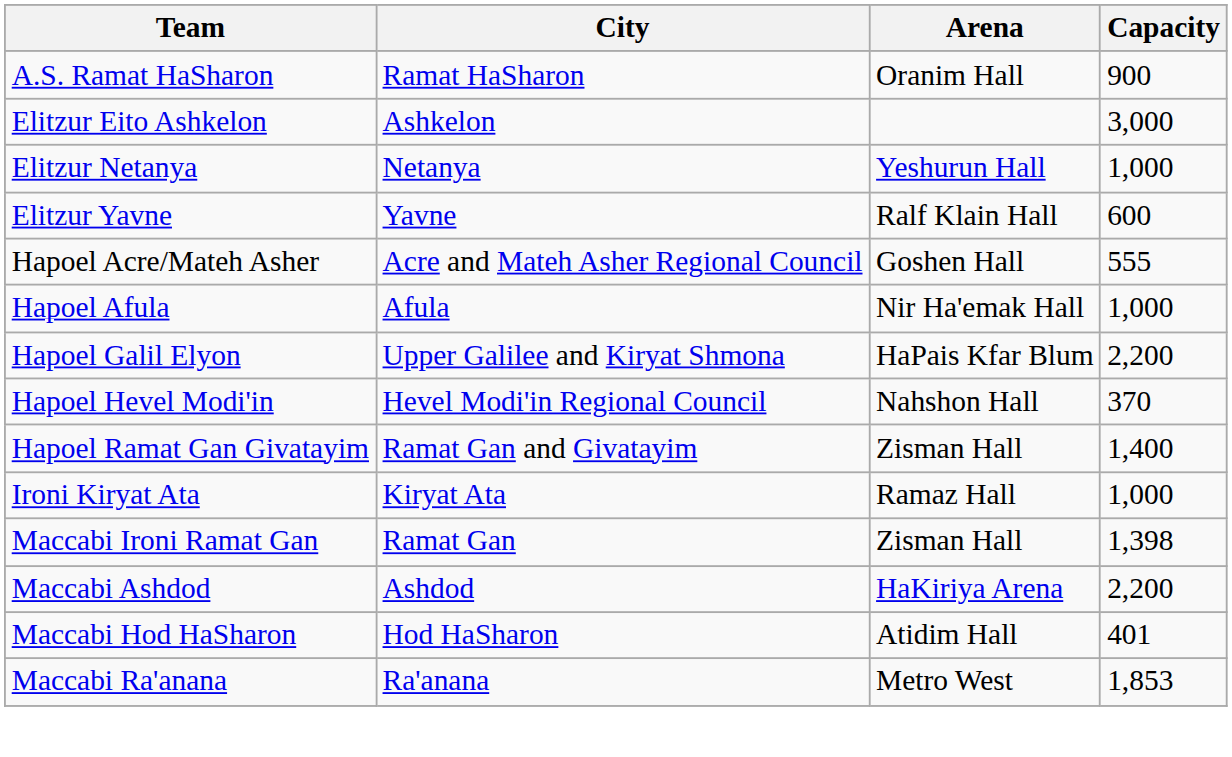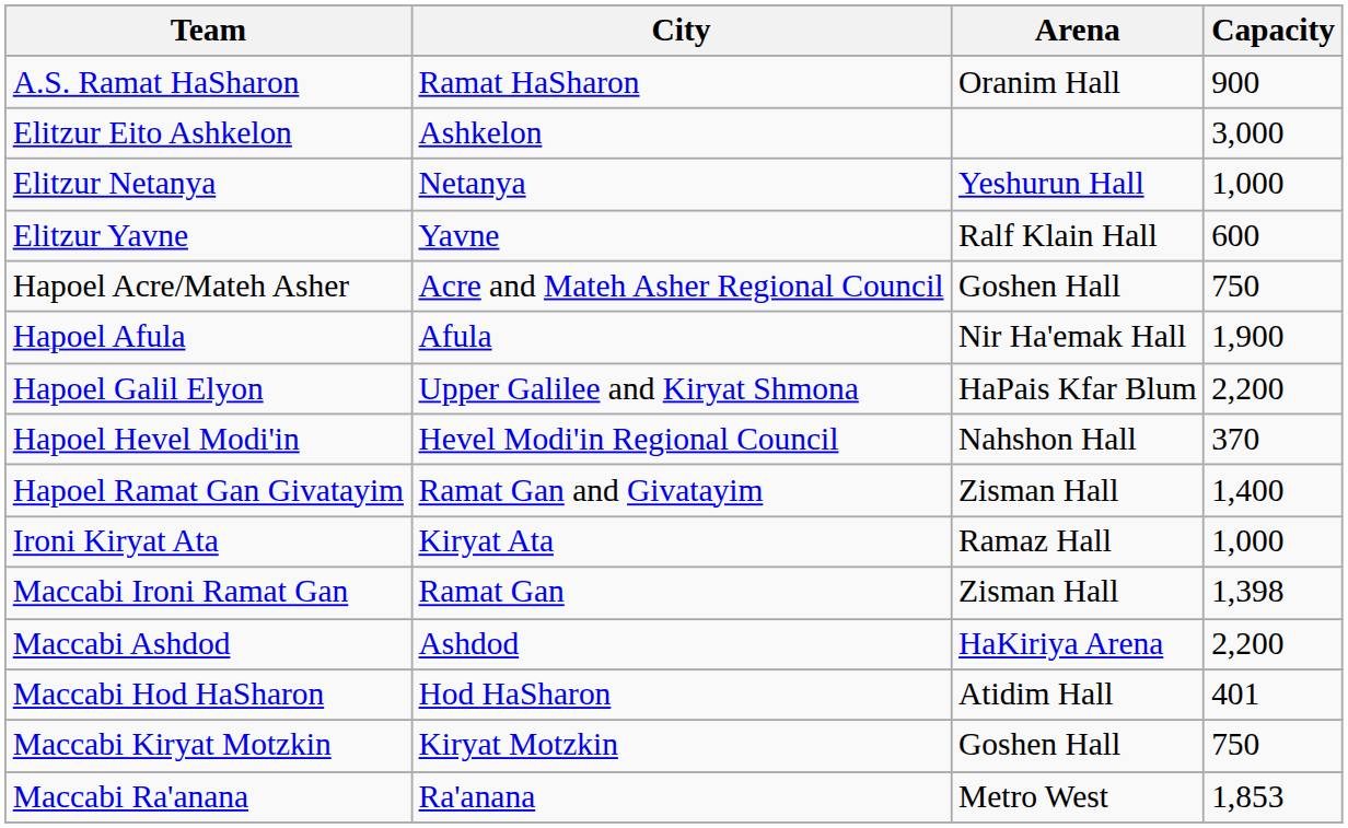Hapoel Acre/Mateh Asher | Capacity: 555 -> 750
Hapoel Afula | Capacity: 1,000 -> 1,900
+ row: Maccabi Kiryat Motzkin | Kiryat Motzkin | Goshen Hall | 750
